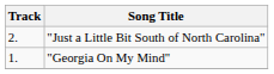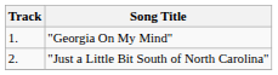rows swapped: "Georgia On My Mind" <-> "Just a Little Bit South of North Carolina"
